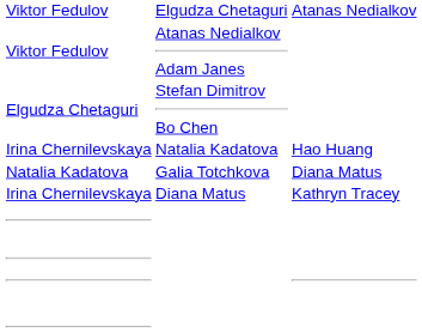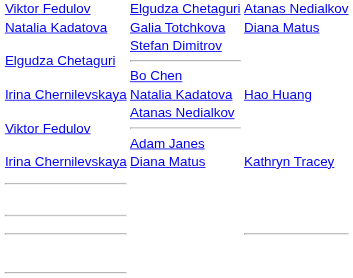rows swapped: Atanas Nedialkov Adam Janes <-> Galia Totchkova
